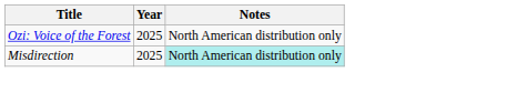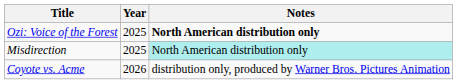Ozi: Voice of the Forest | Notes: normal -> bold
+ row: Coyote vs. Acme | 2026 | distribution only, produced by Warner Bros. Pictures Animation
